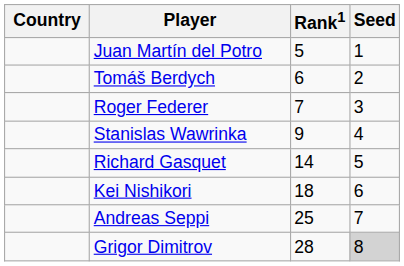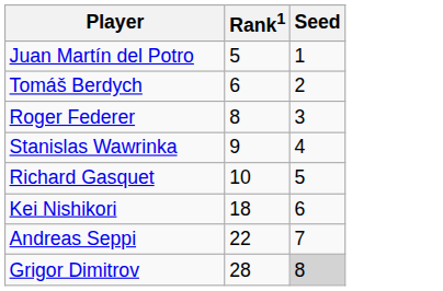- column: Country
Roger Federer | Rank1: 7 -> 8
Richard Gasquet | Rank1: 14 -> 10
Andreas Seppi | Rank1: 25 -> 22
